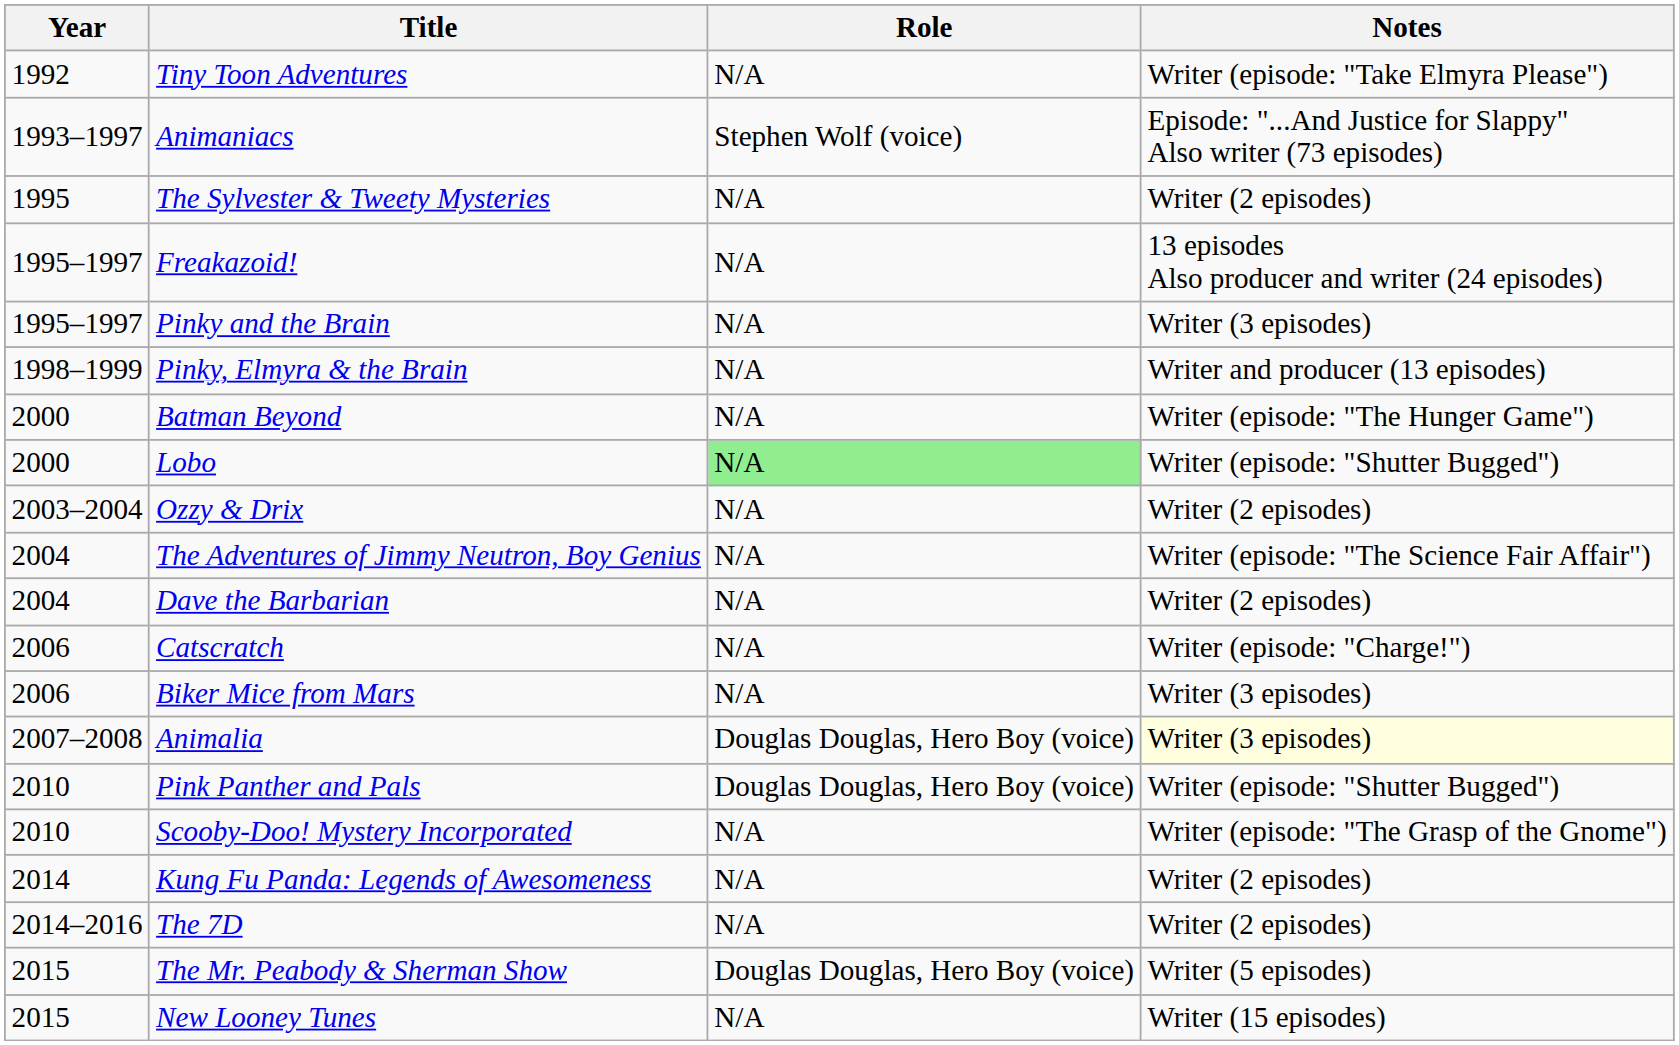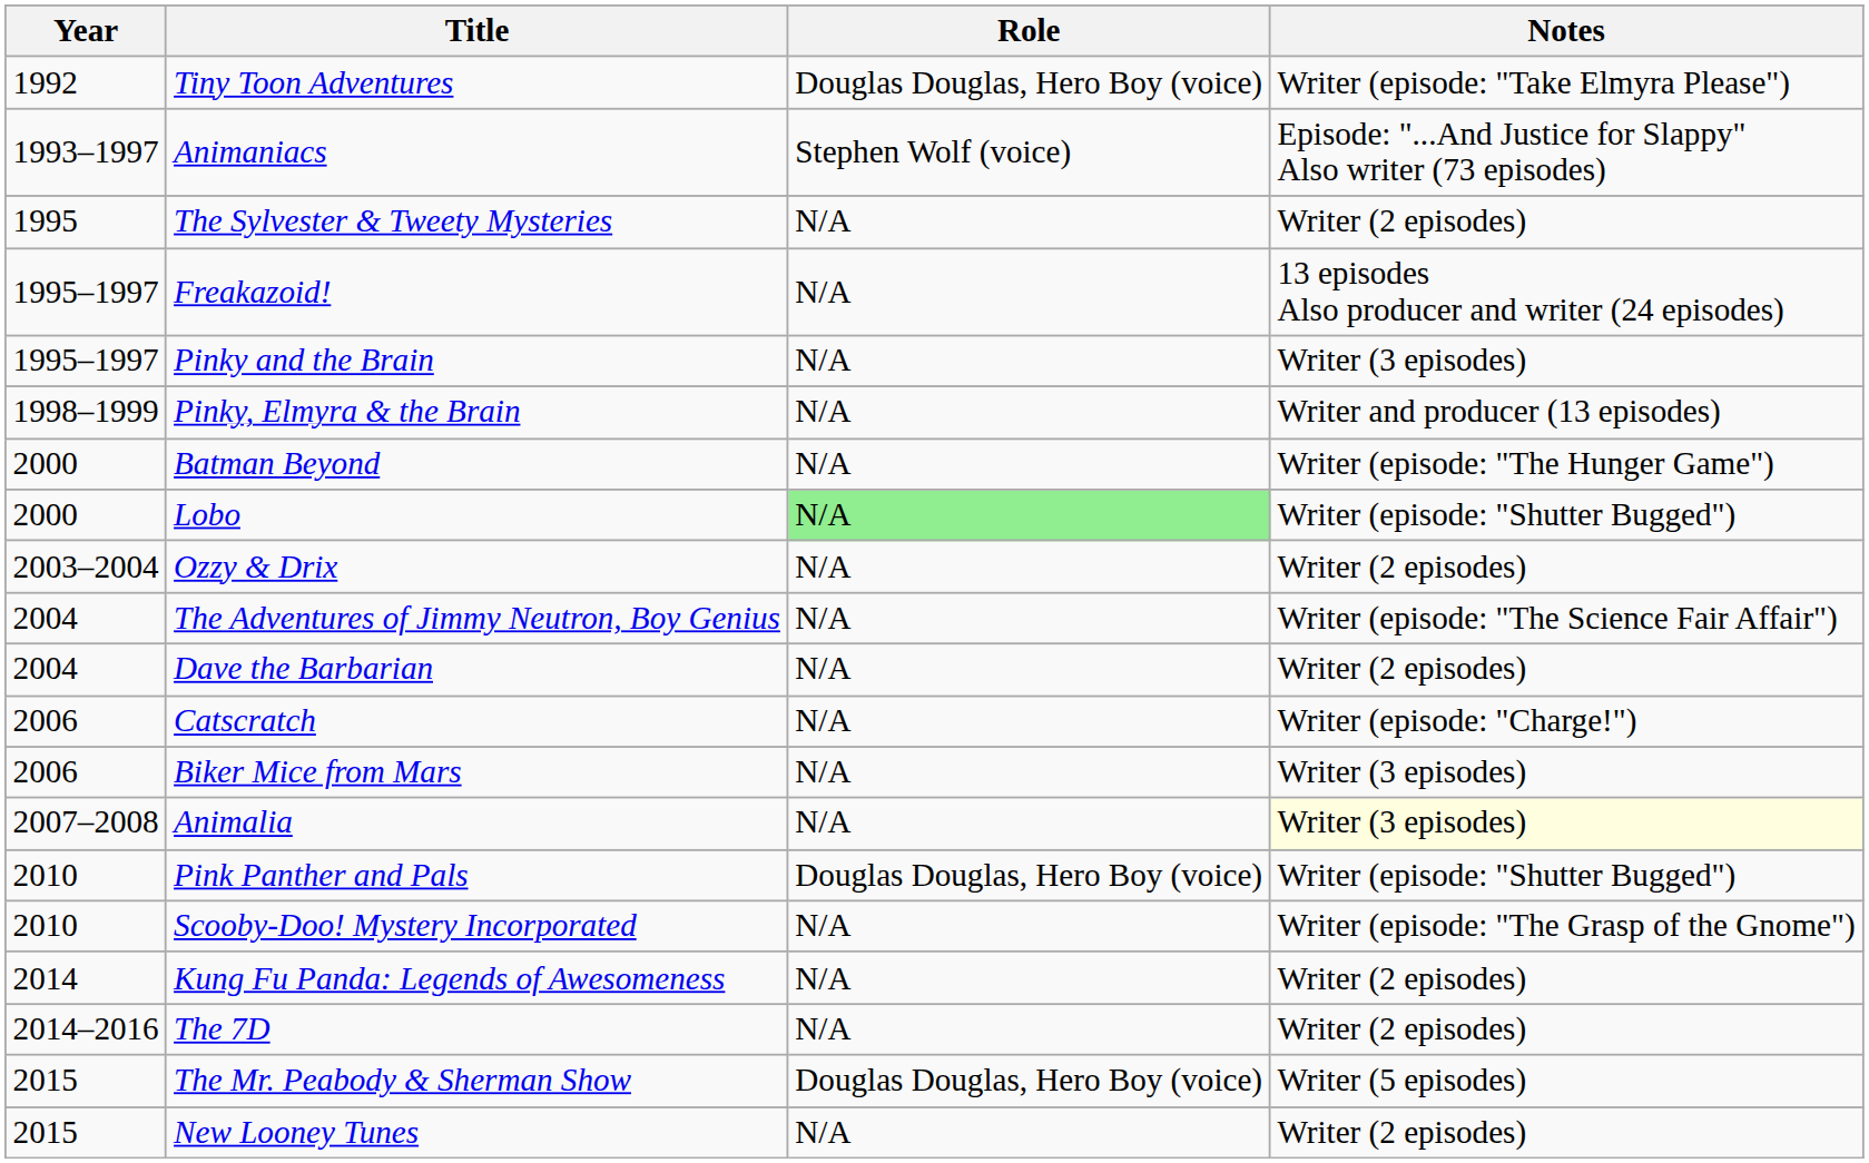Tiny Toon Adventures | Role: N/A -> Douglas Douglas, Hero Boy (voice)
Animalia | Role: Douglas Douglas, Hero Boy (voice) -> N/A
New Looney Tunes | Notes: Writer (15 episodes) -> Writer (2 episodes)
